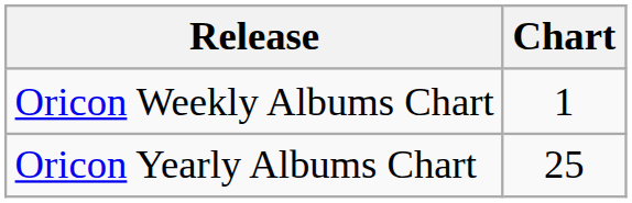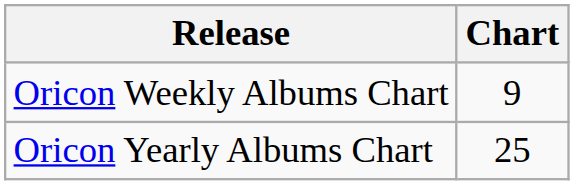Oricon Weekly Albums Chart | Chart: 1 -> 9
